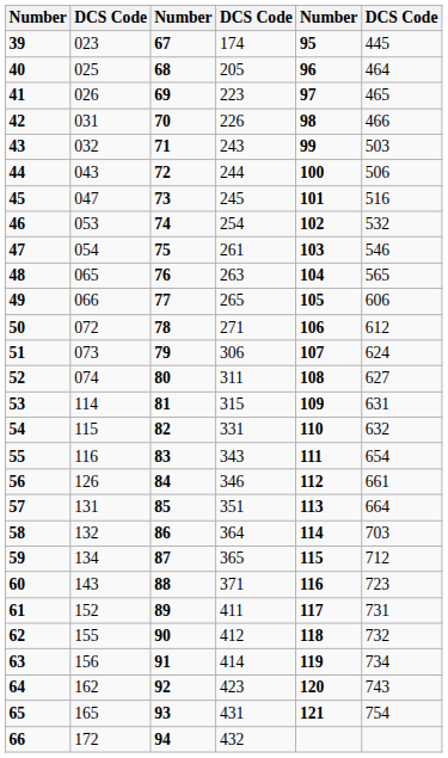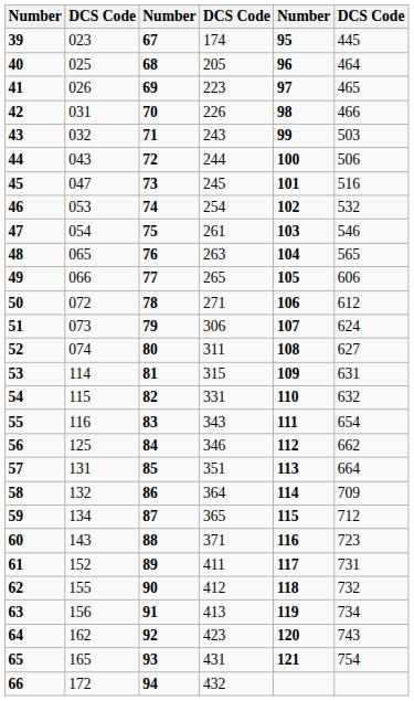56 | column 2: 126 -> 125
56 | column 6: 661 -> 662
58 | column 6: 703 -> 709
63 | column 4: 414 -> 413
